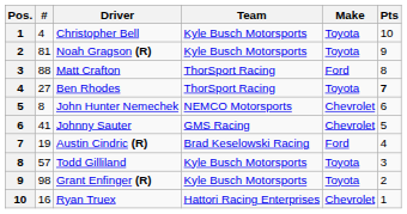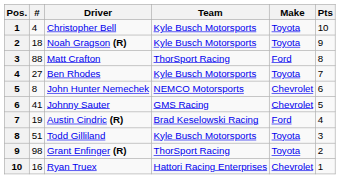Noah Gragson (R) | #: 81 -> 18
Ben Rhodes | Team: ThorSport Racing -> Kyle Busch Motorsports
Ben Rhodes | Pts: bold -> normal
Todd Gilliland | #: 57 -> 51
Grant Enfinger (R) | Team: Kyle Busch Motorsports -> ThorSport Racing
